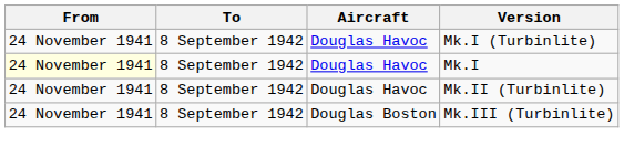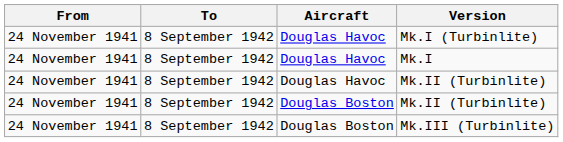Mk.I | From: lightyellow background -> no background
+ row: 24 November 1941 | 8 September 1942 | Douglas Boston | Mk.II (Turbinlite)
